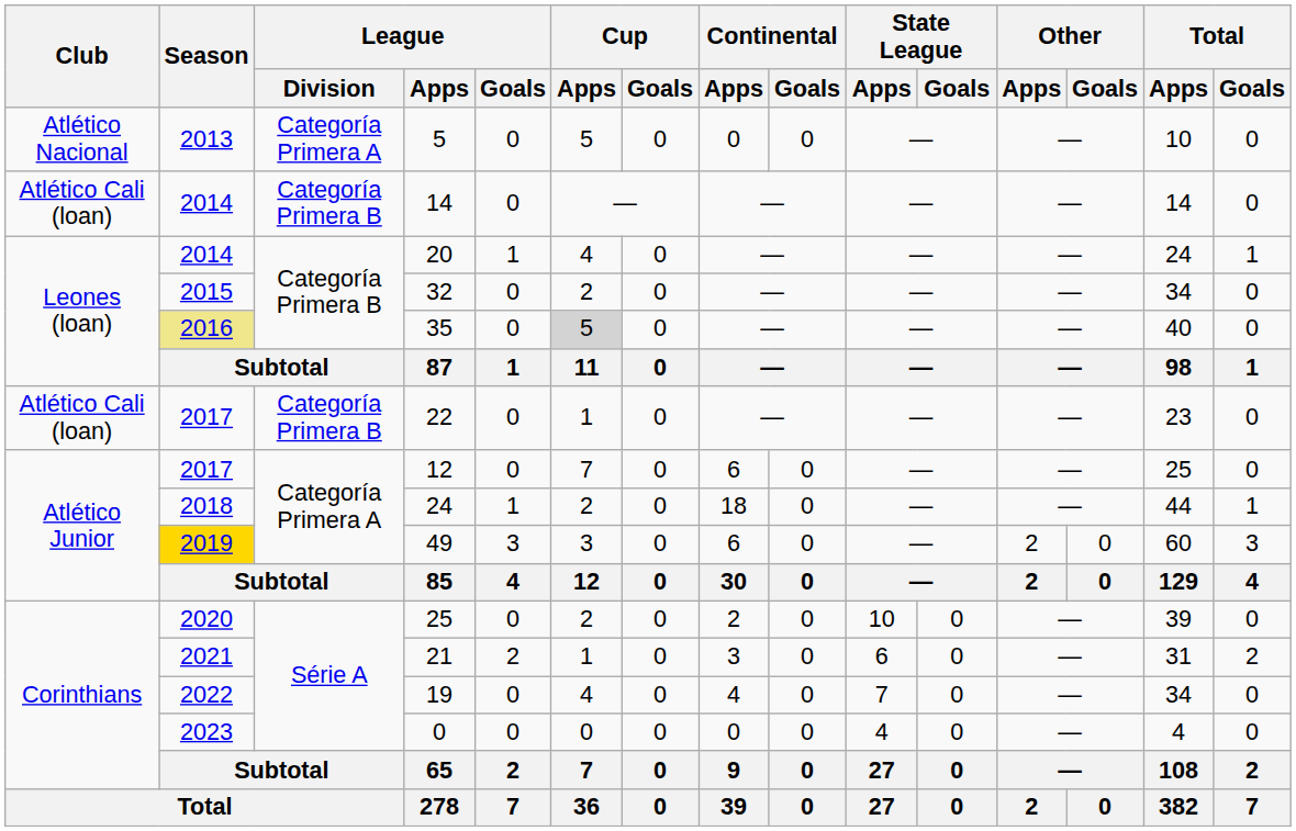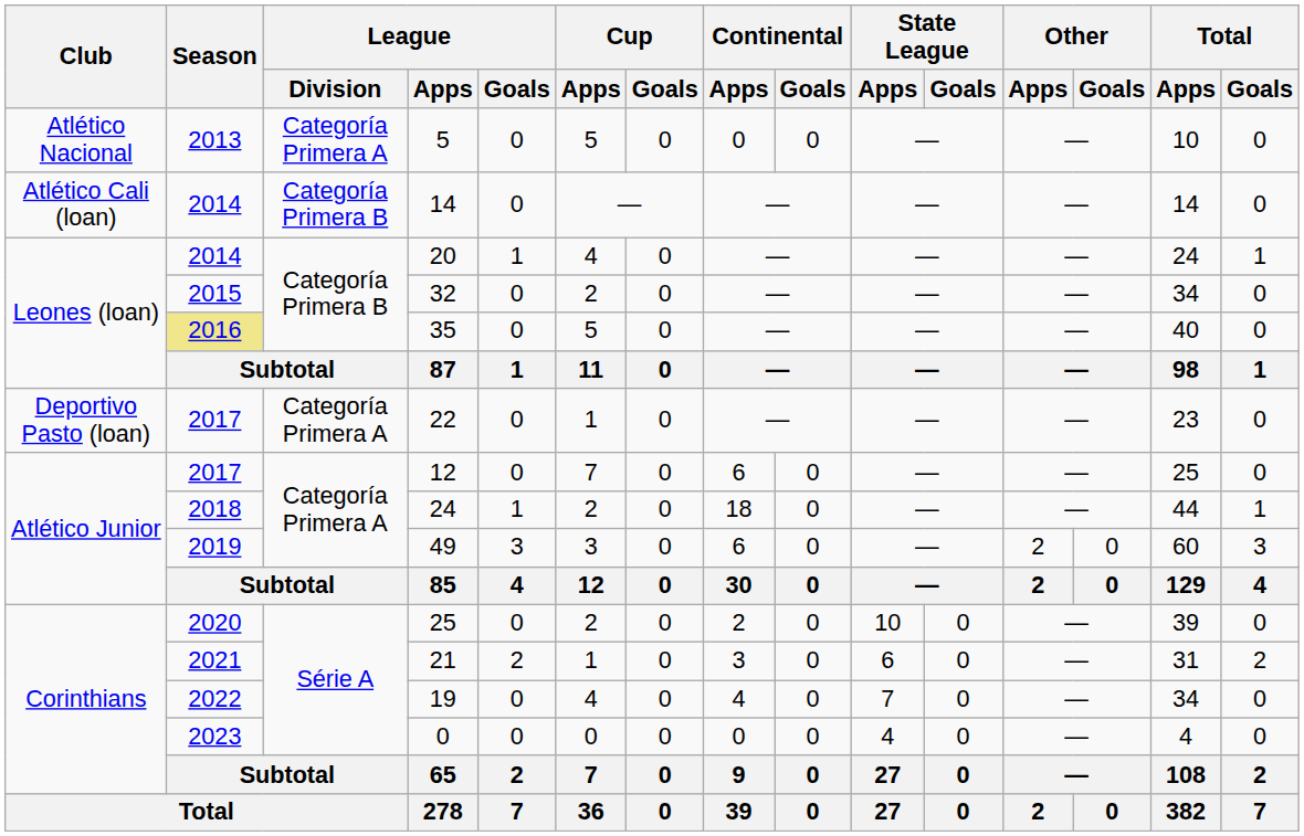35 | Cup / Apps: lightgrey background -> no background
22 | Club: Atlético Cali (loan) -> Deportivo Pasto (loan)
22 | League / Division: Categoría Primera B -> Categoría Primera A
49 | Season: gold background -> no background
